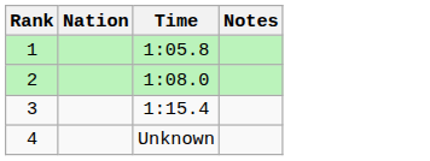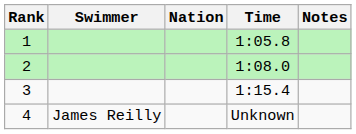+ column: Swimmer | James Reilly
